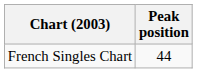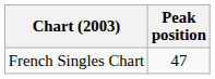French Singles Chart | Peak position: 44 -> 47
